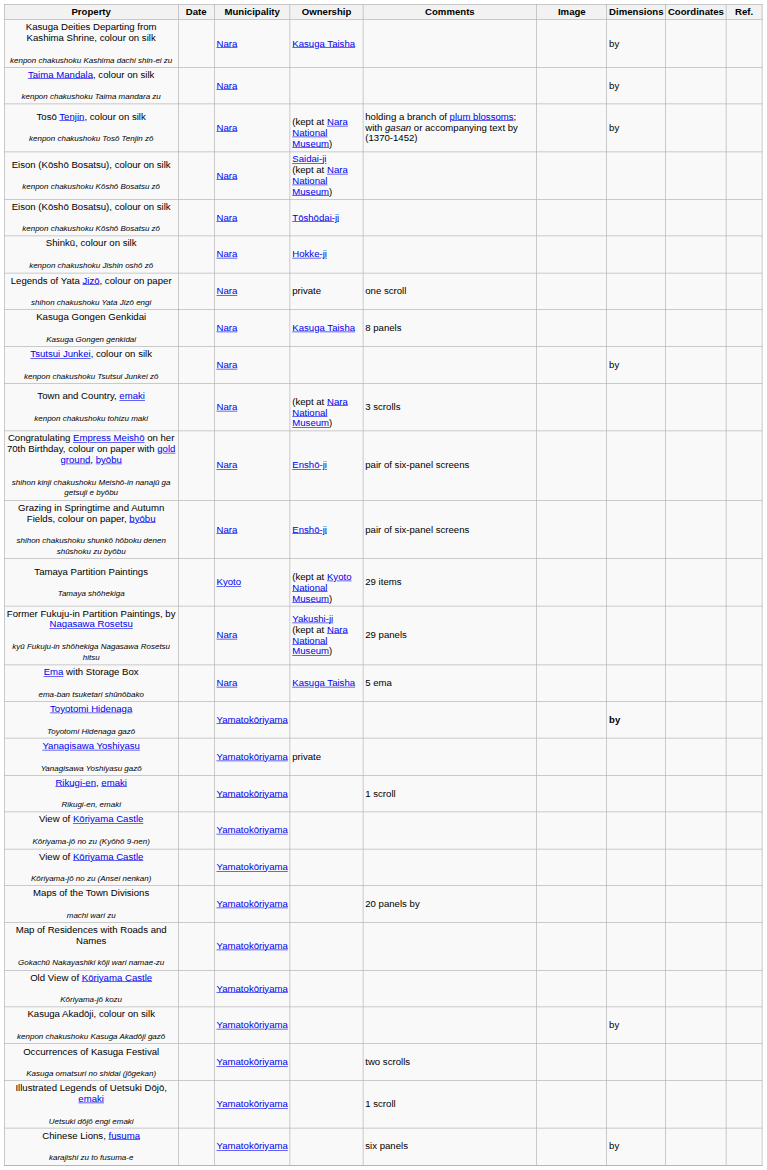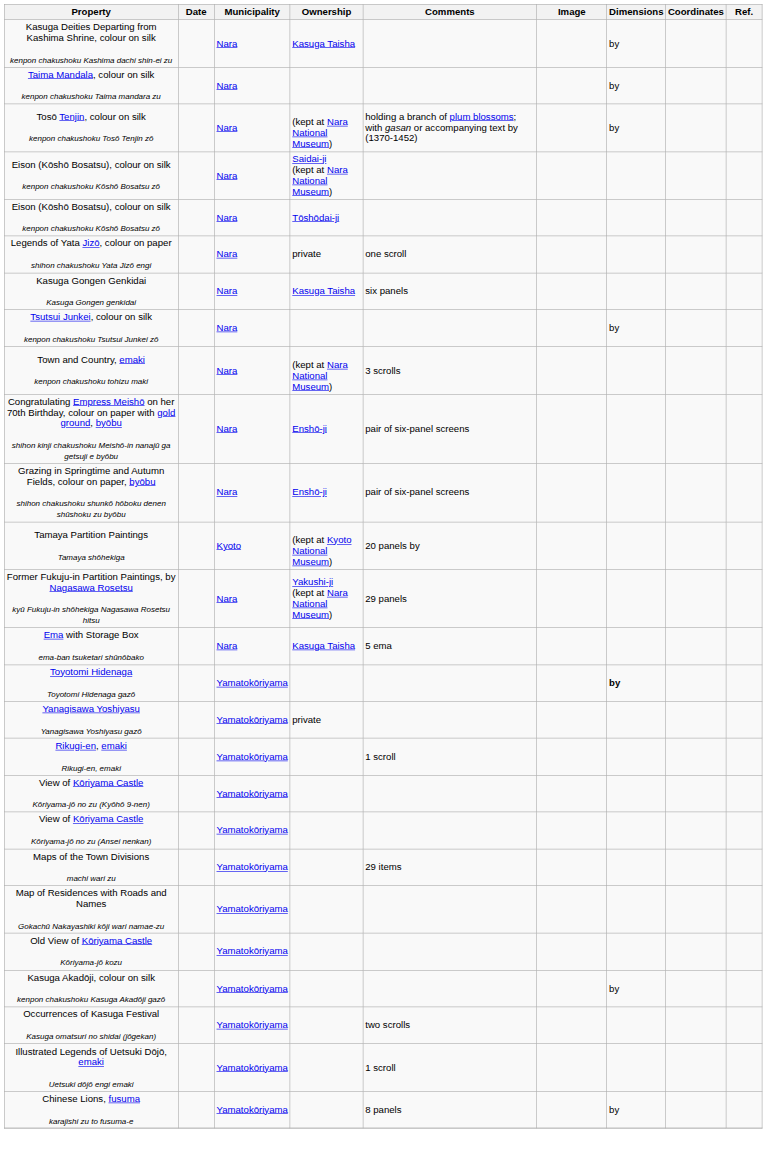- row: Shinkū, colour on silk kenpon chakushoku Jishin oshō zō | Nara | Hokke-ji
Kasuga Gongen Genkidai Kasuga Gongen genkidai | Comments: 8 panels -> six panels
Tamaya Partition Paintings Tamaya shōhekiga | Comments: 29 items -> 20 panels by
Maps of the Town Divisions machi wari zu | Comments: 20 panels by -> 29 items
Chinese Lions, fusuma karajishi zu to fusuma-e | Comments: six panels -> 8 panels
